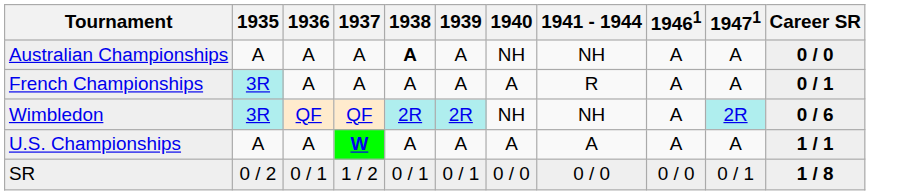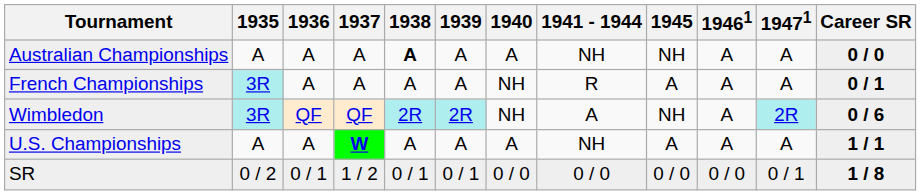+ column: 1945 | NH | A | NH | A | 0 / 0
Australian Championships | 1940: NH -> A
French Championships | 1940: A -> NH
Wimbledon | 1941 - 1944: NH -> A
U.S. Championships | 1941 - 1944: A -> NH
